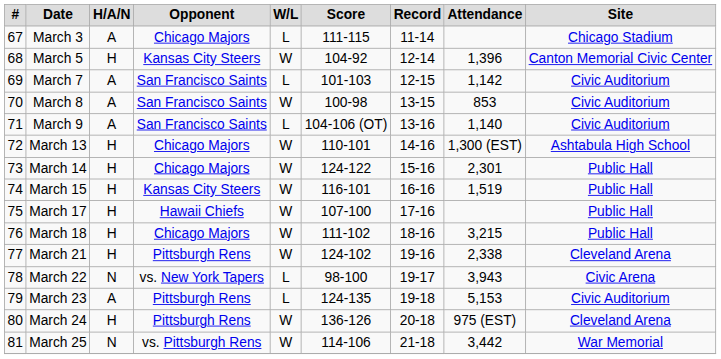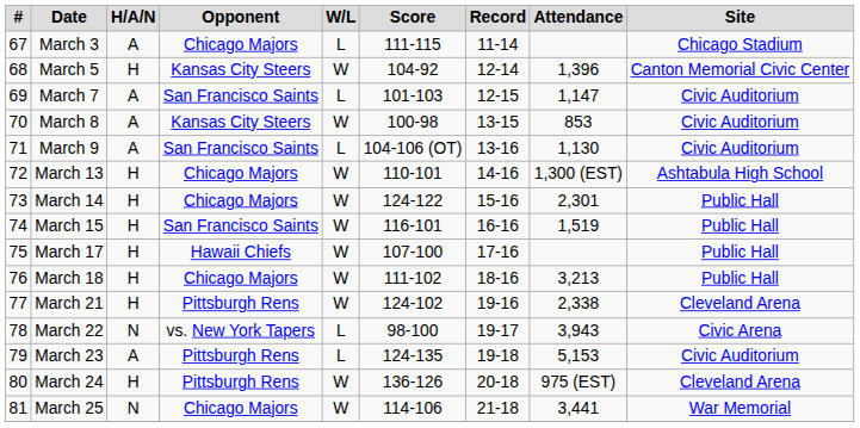March 7 | Attendance: 1,142 -> 1,147
March 8 | Opponent: San Francisco Saints -> Kansas City Steers
March 9 | Attendance: 1,140 -> 1,130
March 15 | Opponent: Kansas City Steers -> San Francisco Saints
March 18 | Attendance: 3,215 -> 3,213
March 25 | Opponent: vs. Pittsburgh Rens -> Chicago Majors
March 25 | Attendance: 3,442 -> 3,441
